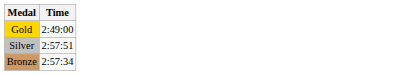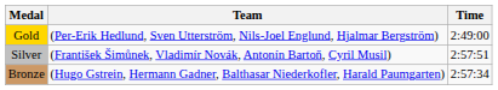+ column: Team | (Per-Erik Hedlund, Sven Utterström, Nils-Joel Englund, Hjalmar Bergström) | (František Šimůnek, Vladimír Novák, Antonín Bartoň, Cyril Musil) | (Hugo Gstrein, Hermann Gadner, Balthasar Niederkofler, Harald Paumgarten)
